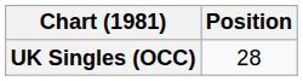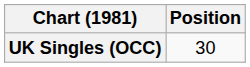UK Singles (OCC) | Position: 28 -> 30
